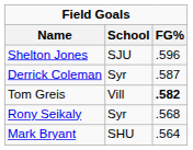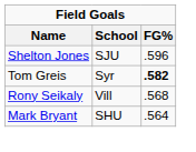- row: Derrick Coleman | Syr | .587
Tom Greis | School: Vill -> Syr
Rony Seikaly | School: Syr -> Vill
